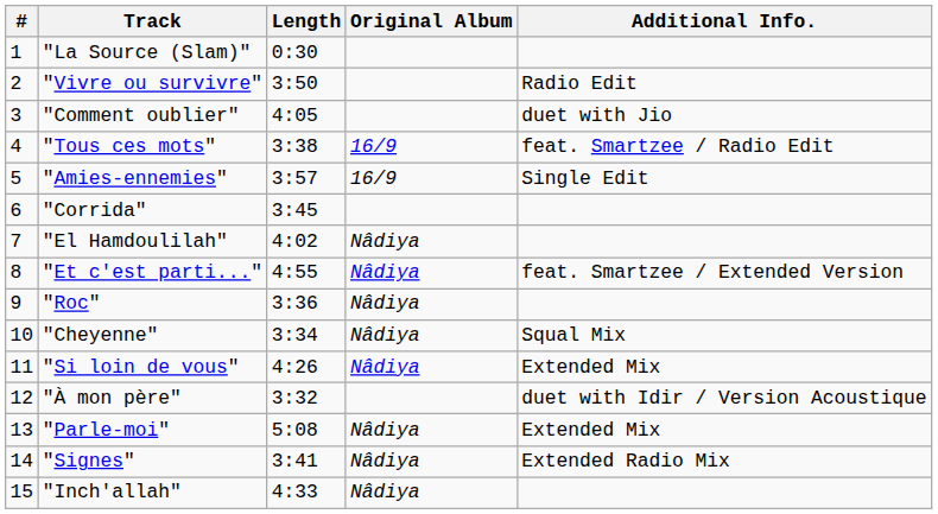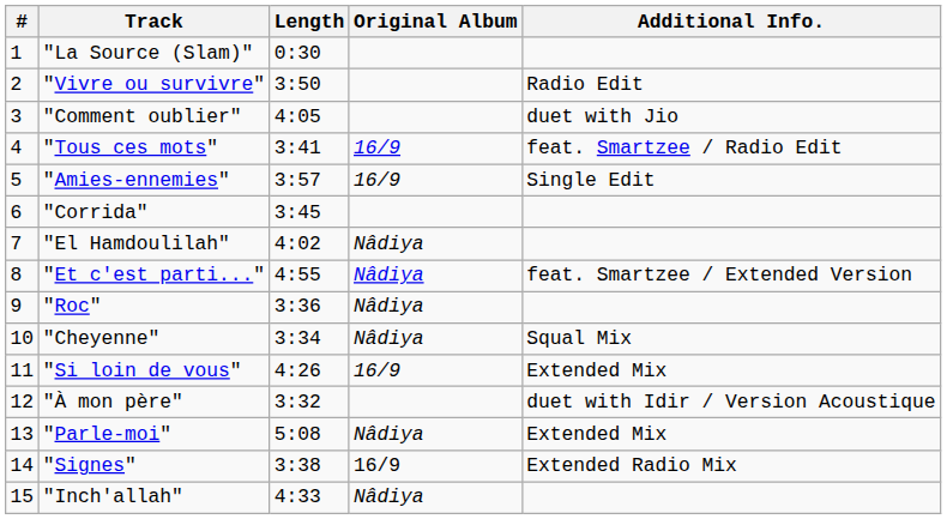"Tous ces mots" | Length: 3:38 -> 3:41
"Si loin de vous" | Original Album: Nâdiya -> 16/9
"Signes" | Length: 3:41 -> 3:38
"Signes" | Original Album: Nâdiya -> 16/9
